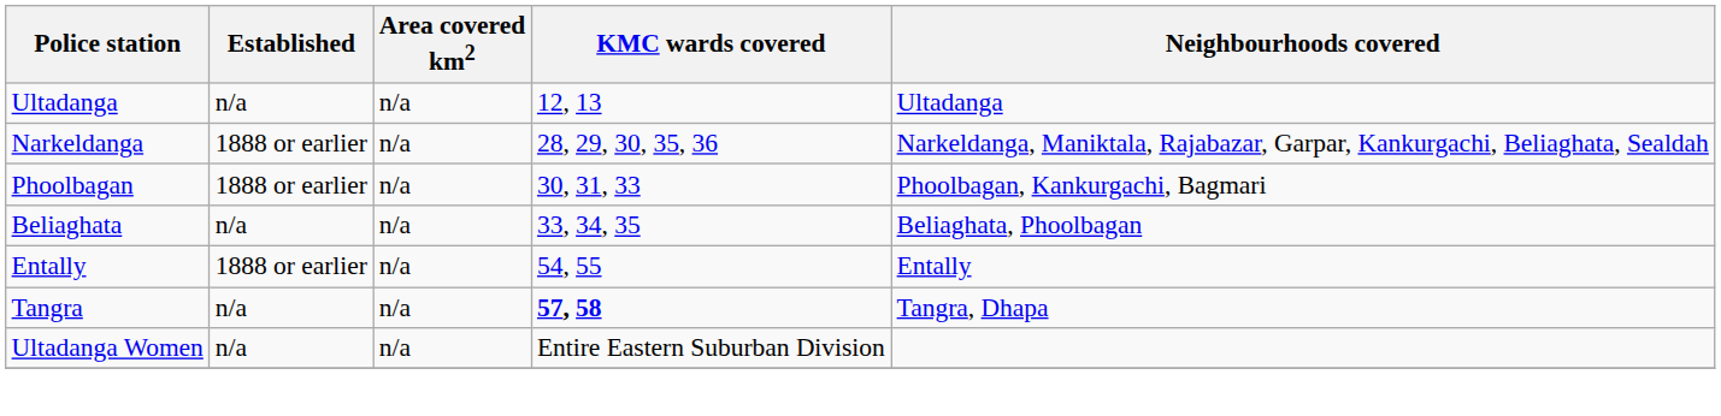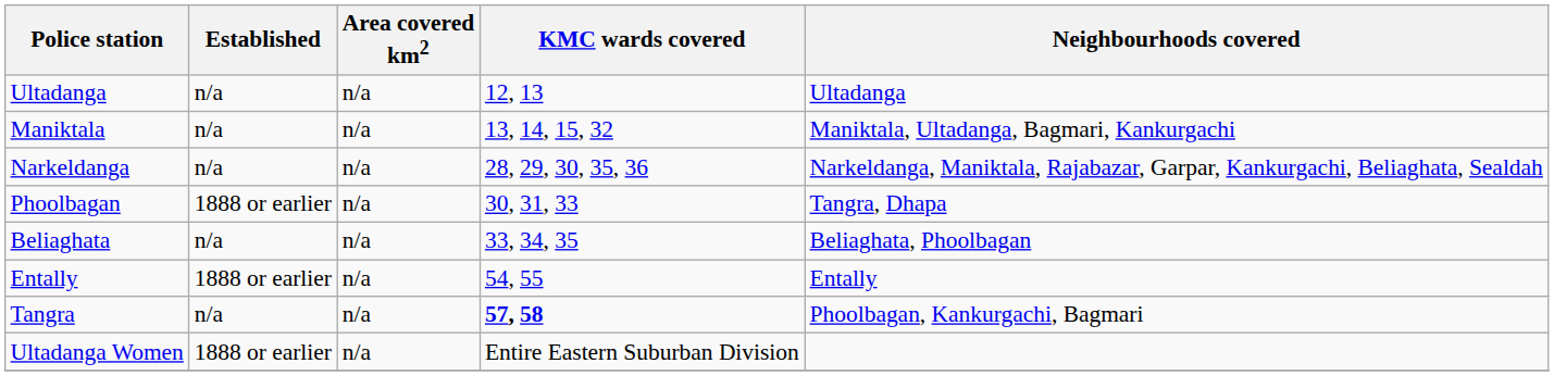+ row: Maniktala | n/a | n/a | 13, 14, 15, 32 | Maniktala, Ultadanga, Bagmari, Kankurgachi
Narkeldanga | Established: 1888 or earlier -> n/a
Phoolbagan | Neighbourhoods covered: Phoolbagan, Kankurgachi, Bagmari -> Tangra, Dhapa
Tangra | Neighbourhoods covered: Tangra, Dhapa -> Phoolbagan, Kankurgachi, Bagmari
Ultadanga Women | Established: n/a -> 1888 or earlier
